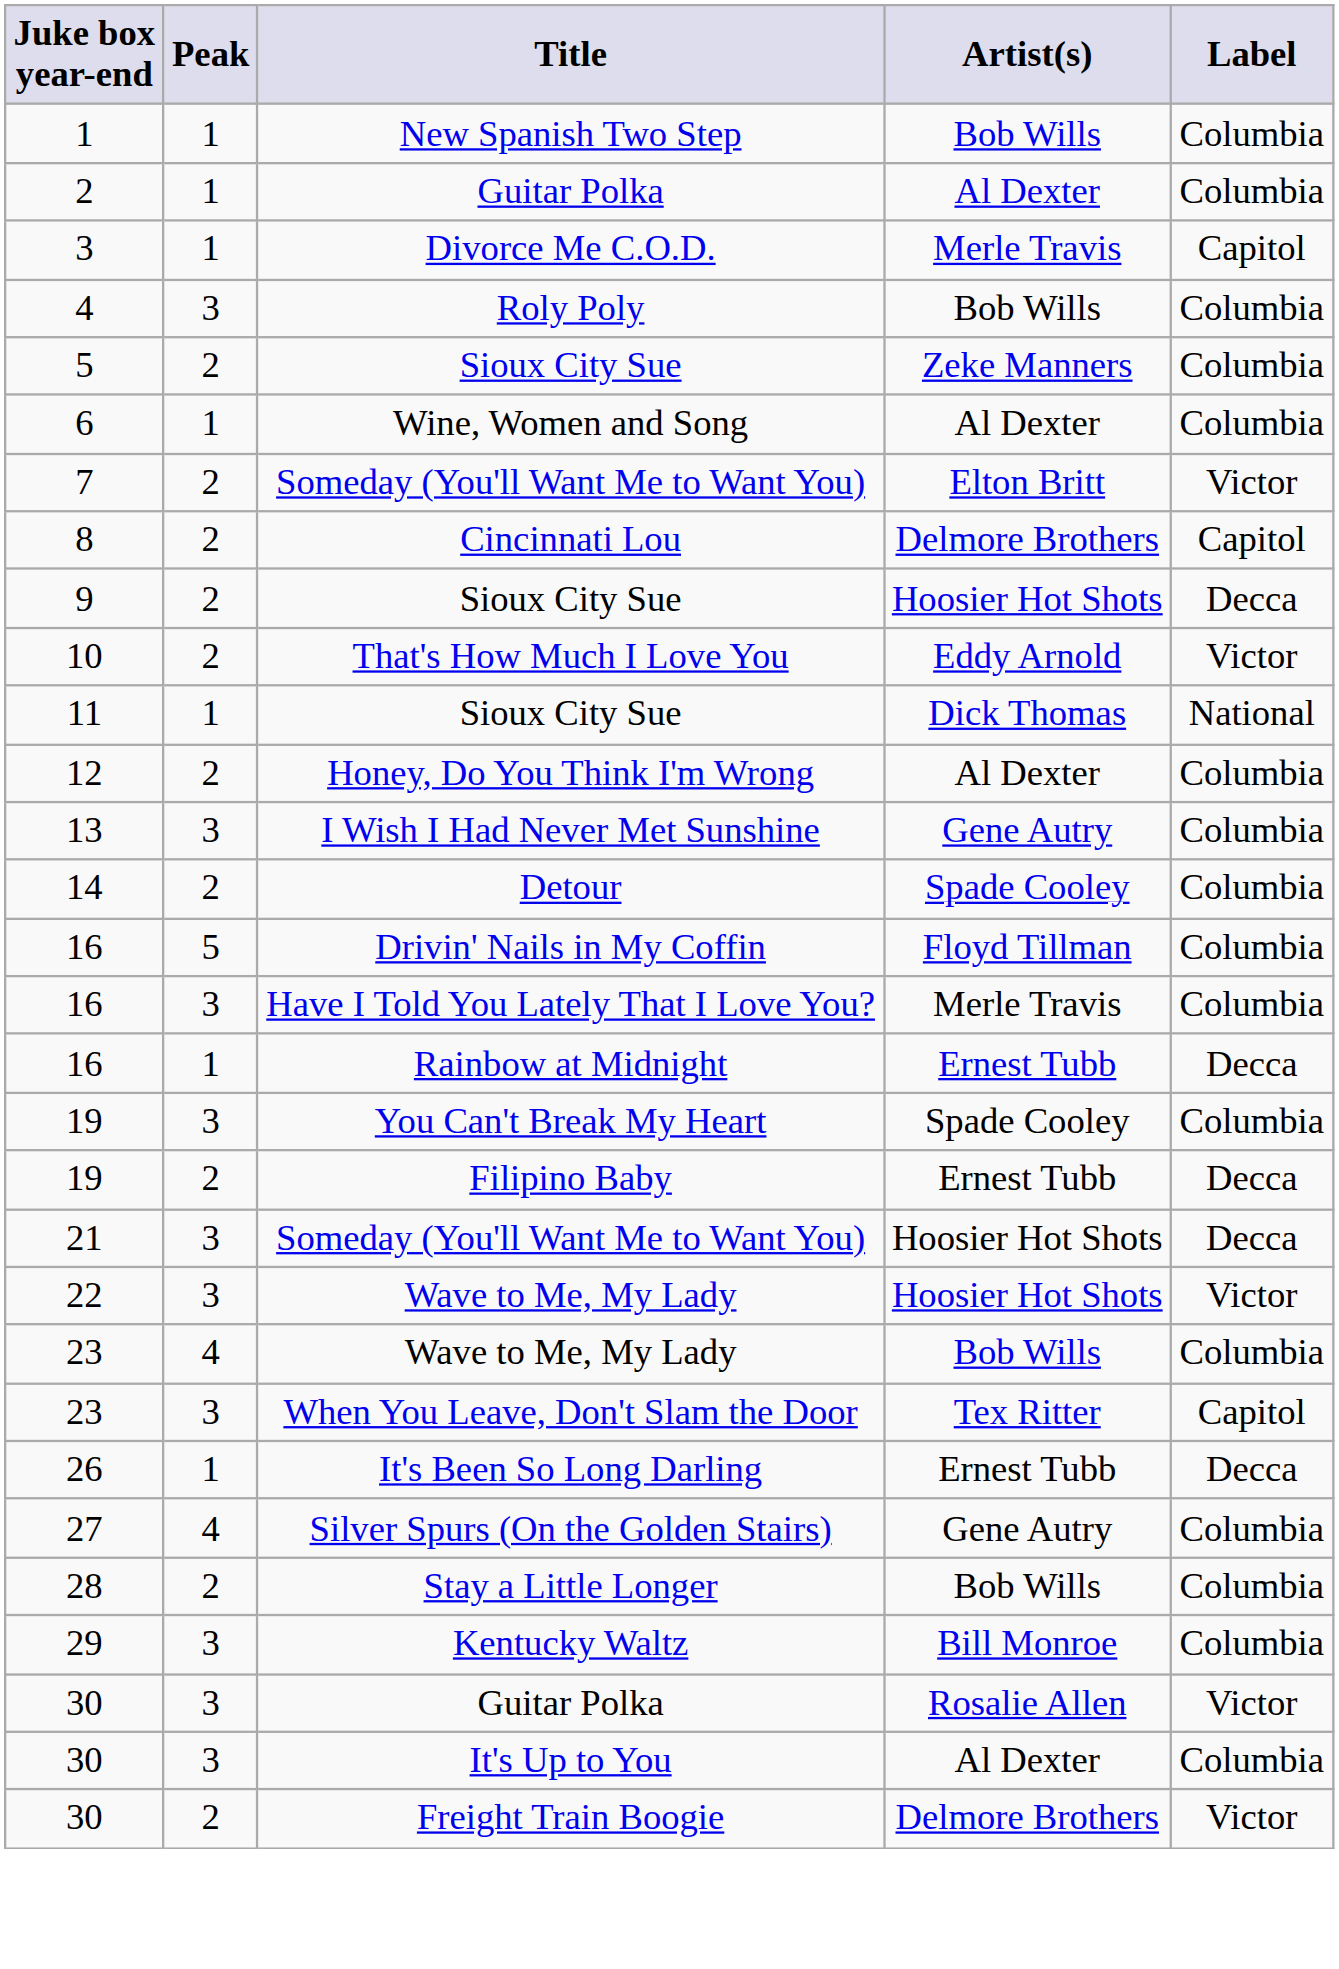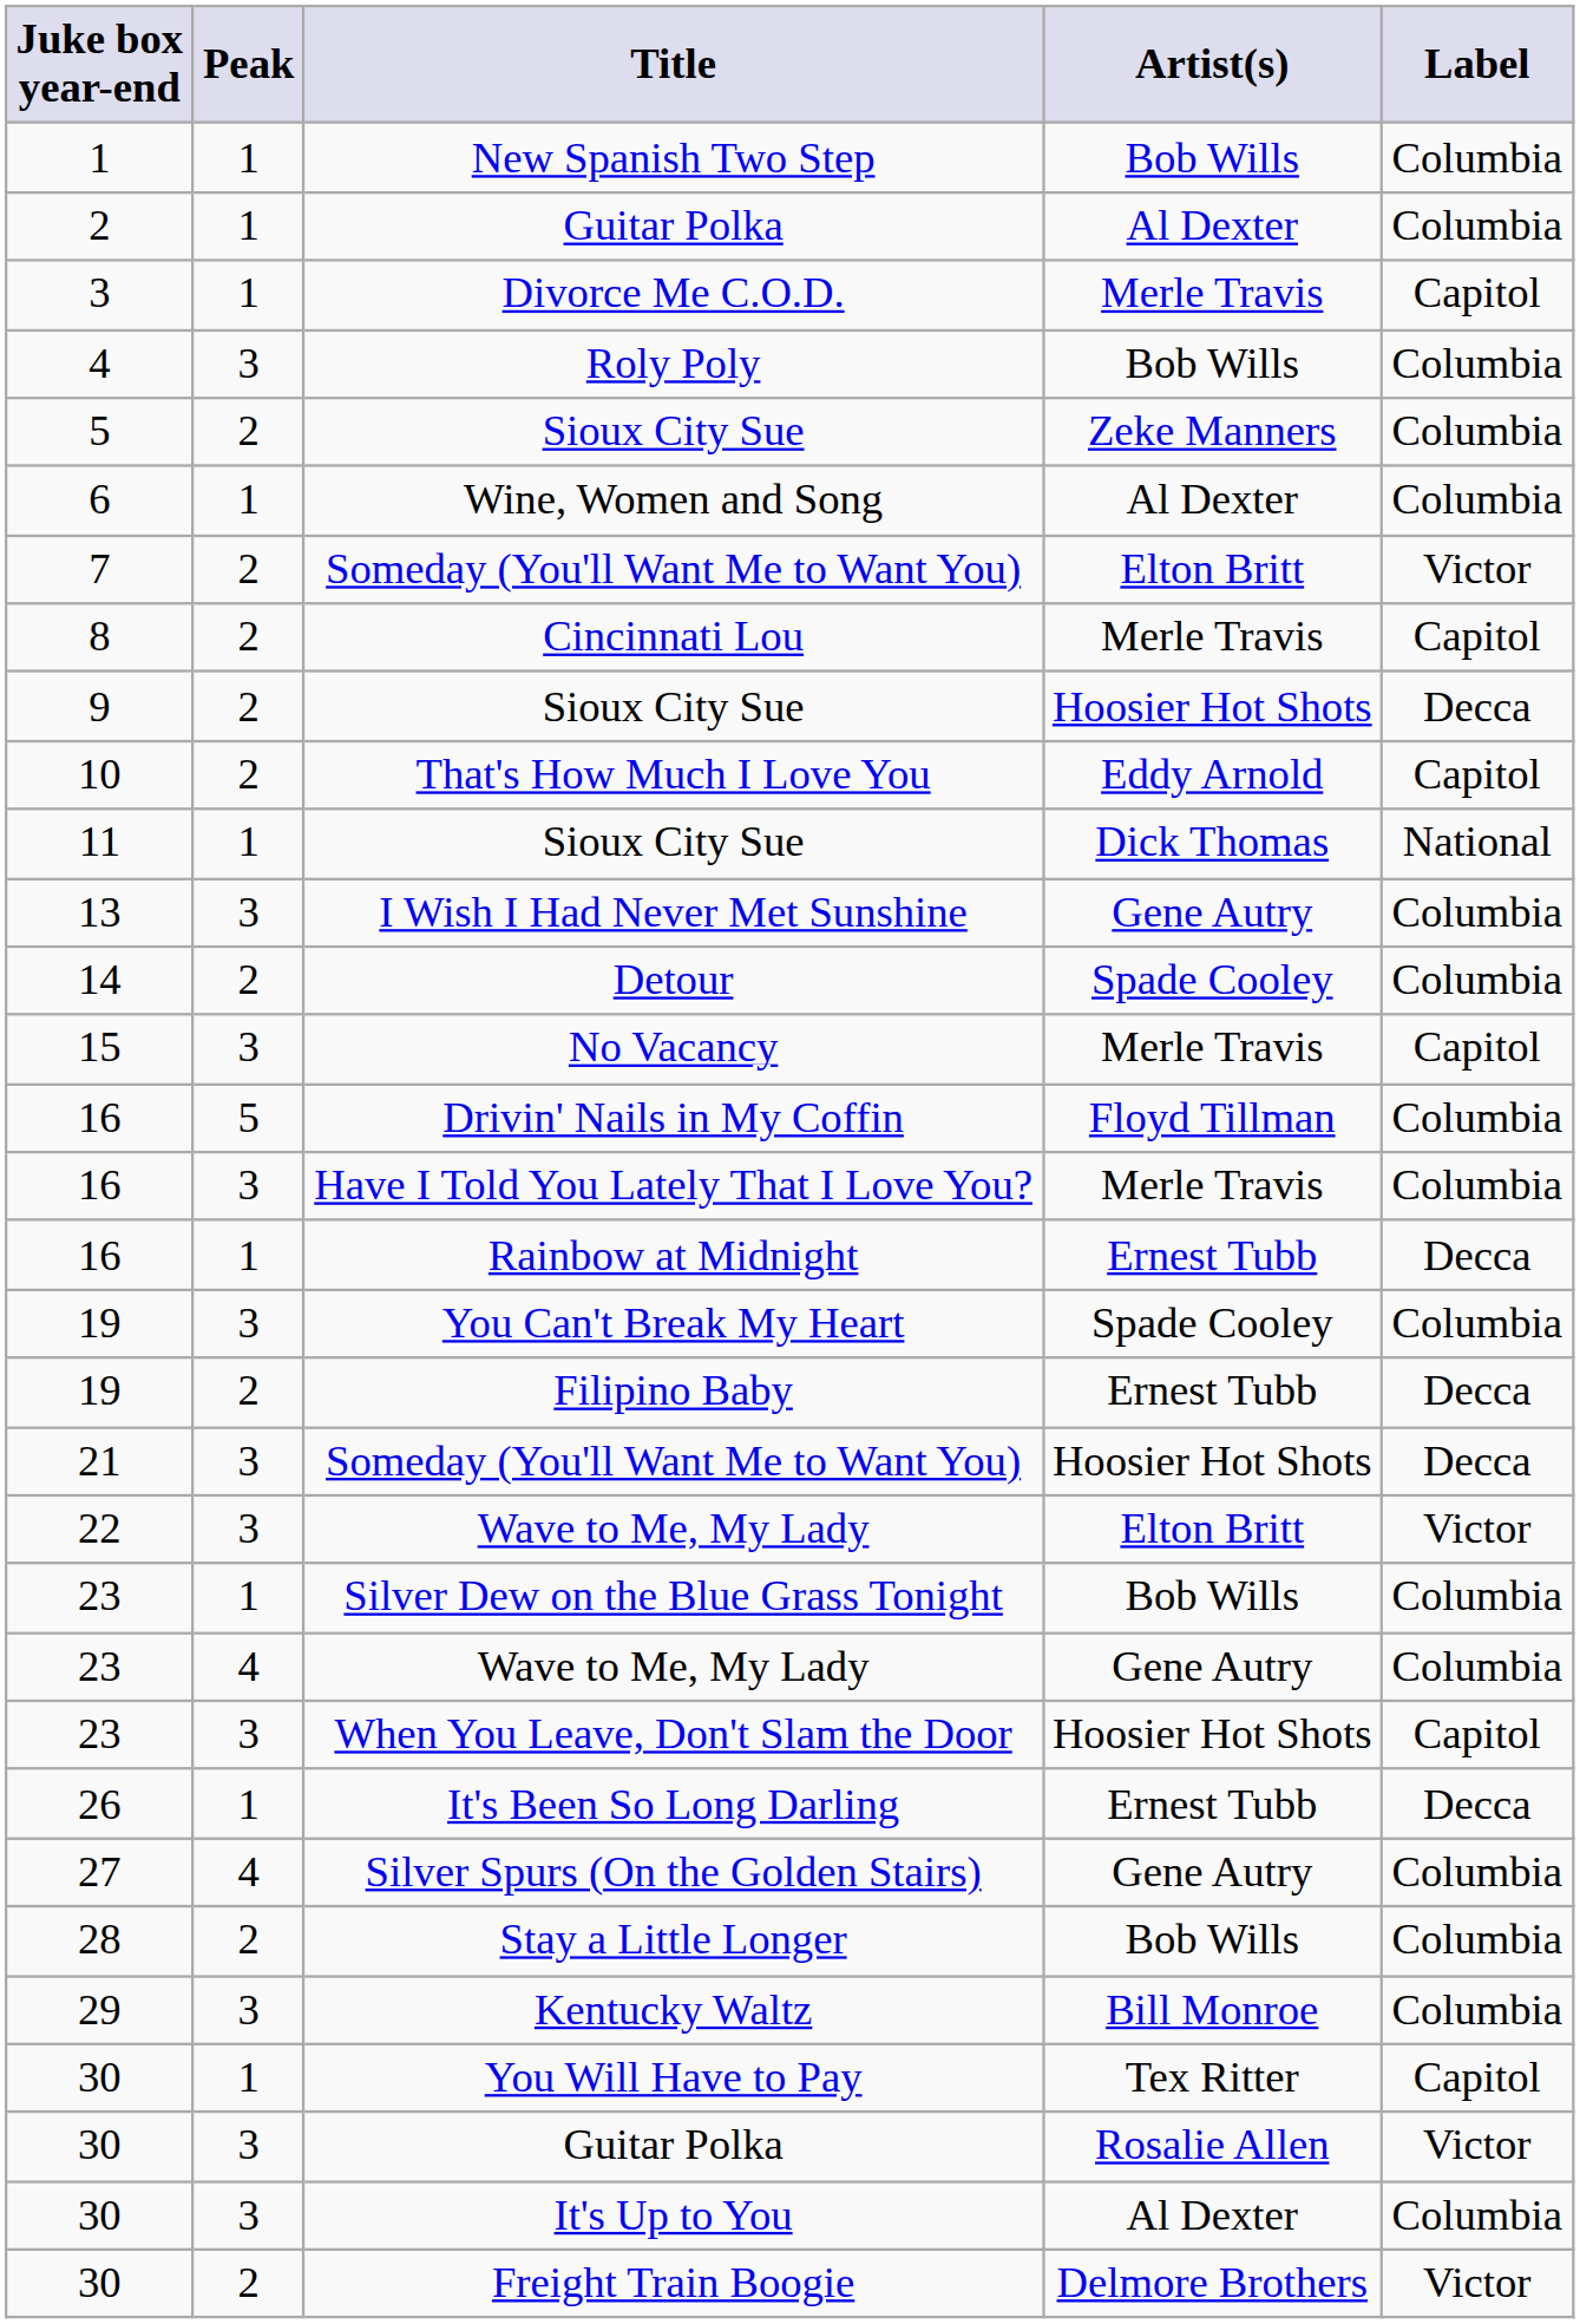Cincinnati Lou | Artist(s): Delmore Brothers -> Merle Travis
That's How Much I Love You | Label: Victor -> Capitol
- row: 12 | 2 | Honey, Do You Think I'm Wrong | Al Dexter | Columbia
+ row: 15 | 3 | No Vacancy | Merle Travis | Capitol
22 / Wave to Me, My Lady | Artist(s): Hoosier Hot Shots -> Elton Britt
+ row: 23 | 1 | Silver Dew on the Blue Grass Tonight | Bob Wills | Columbia
23 / Wave to Me, My Lady | Artist(s): Bob Wills -> Gene Autry
When You Leave, Don't Slam the Door | Artist(s): Tex Ritter -> Hoosier Hot Shots
+ row: 30 | 1 | You Will Have to Pay | Tex Ritter | Capitol
